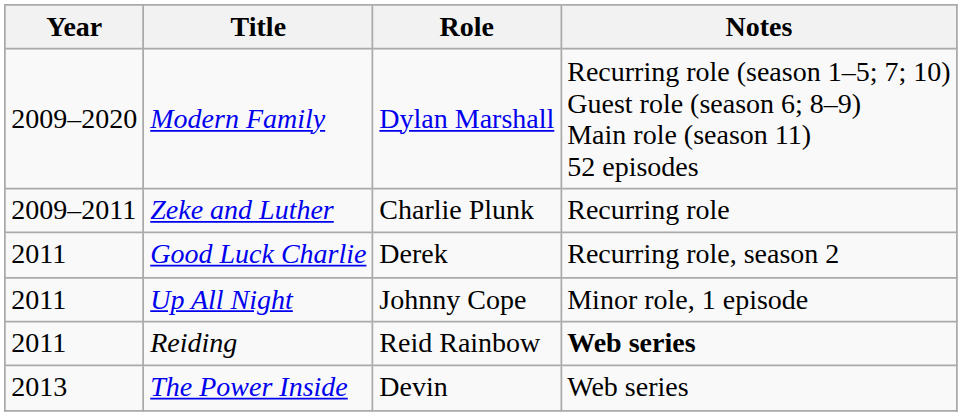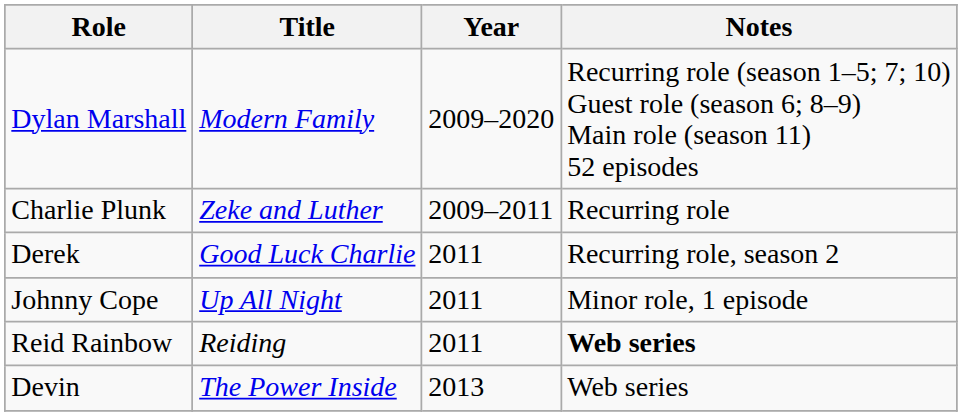columns swapped: Year <-> Role
